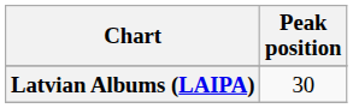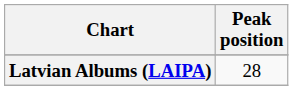Latvian Albums (LAIPA) | Peak position: 30 -> 28
